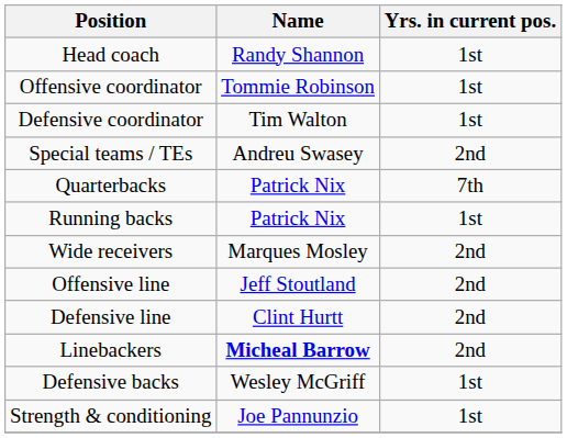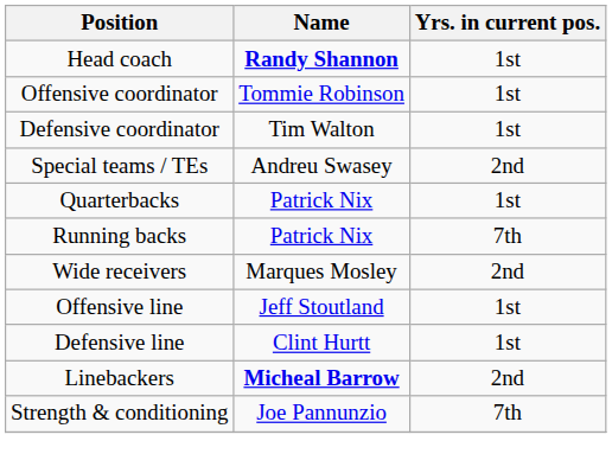Head coach | Name: normal -> bold
Quarterbacks | Yrs. in current pos.: 7th -> 1st
Running backs | Yrs. in current pos.: 1st -> 7th
Offensive line | Yrs. in current pos.: 2nd -> 1st
Defensive line | Yrs. in current pos.: 2nd -> 1st
- row: Defensive backs | Wesley McGriff | 1st
Strength & conditioning | Yrs. in current pos.: 1st -> 7th
